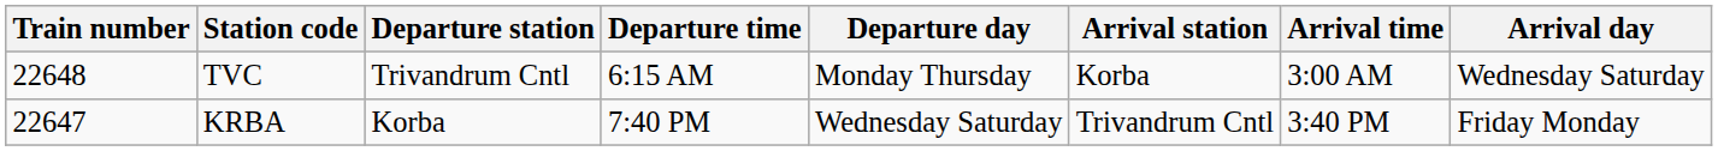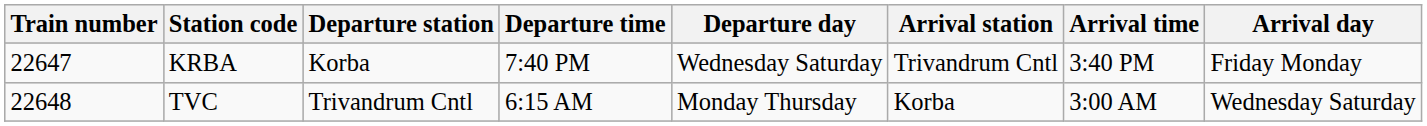rows swapped: KRBA <-> TVC
